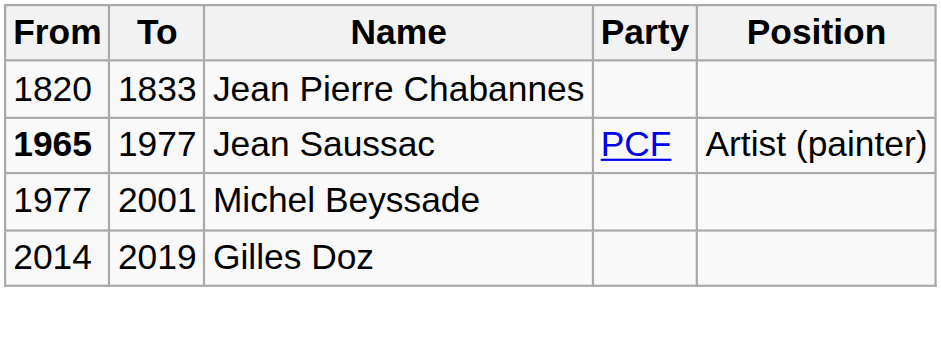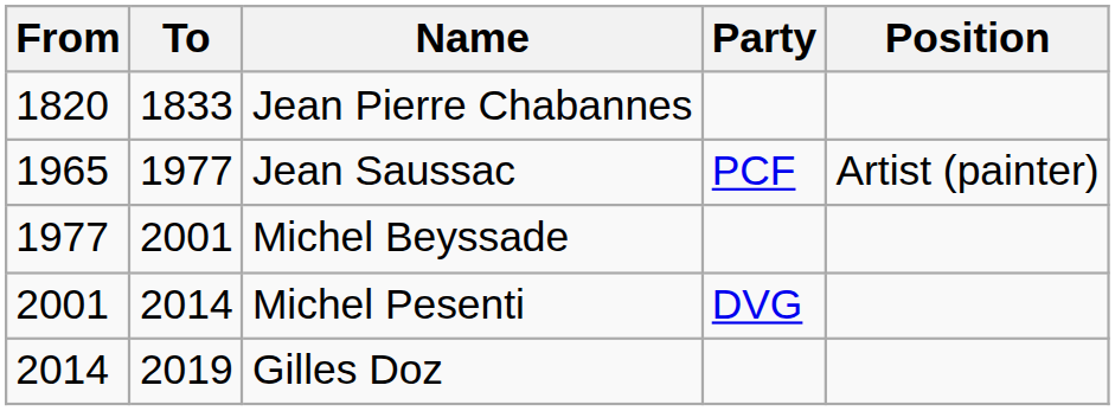Jean Saussac | From: bold -> normal
+ row: 2001 | 2014 | Michel Pesenti | DVG
